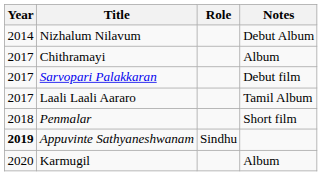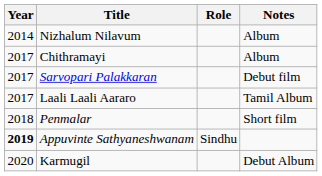Nizhalum Nilavum | Notes: Debut Album -> Album
Karmugil | Notes: Album -> Debut Album
